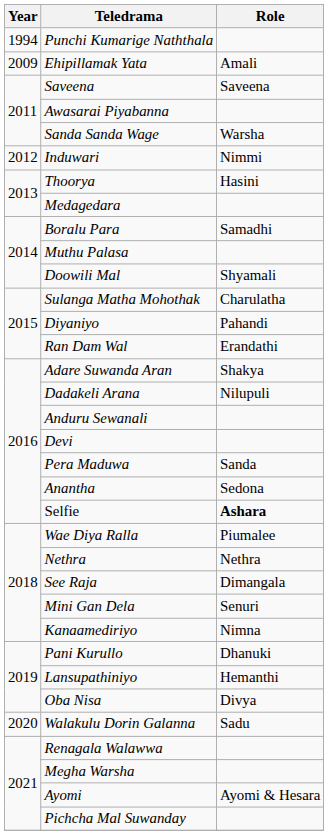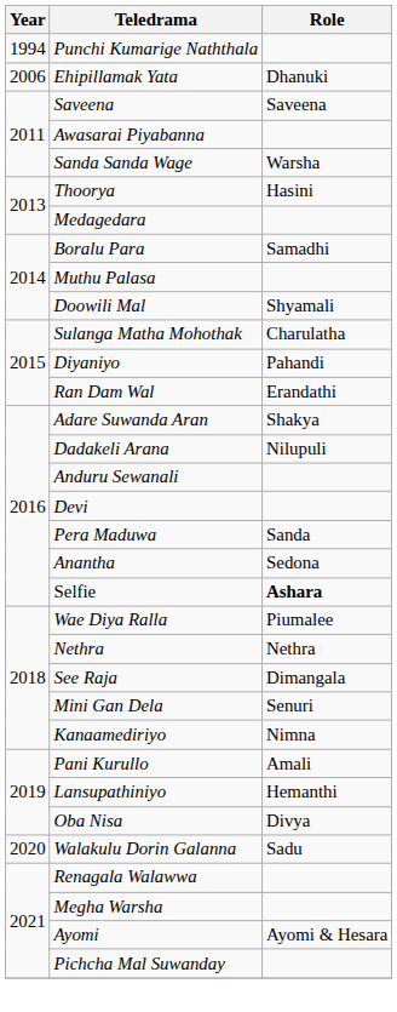Ehipillamak Yata | Year: 2009 -> 2006
Ehipillamak Yata | Role: Amali -> Dhanuki
- row: 2012 | Induwari | Nimmi
Pani Kurullo | Role: Dhanuki -> Amali
